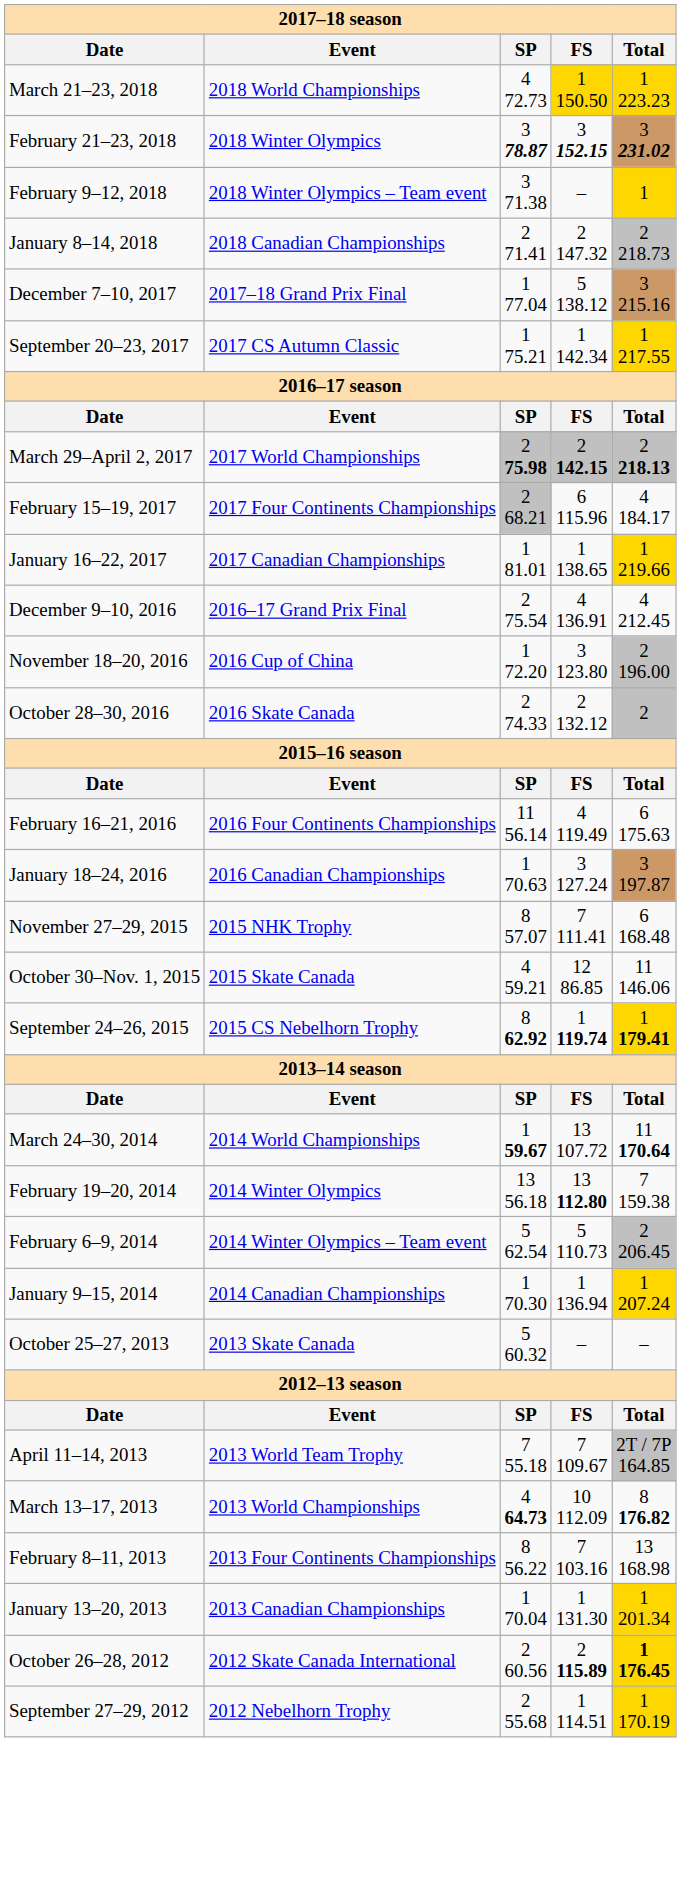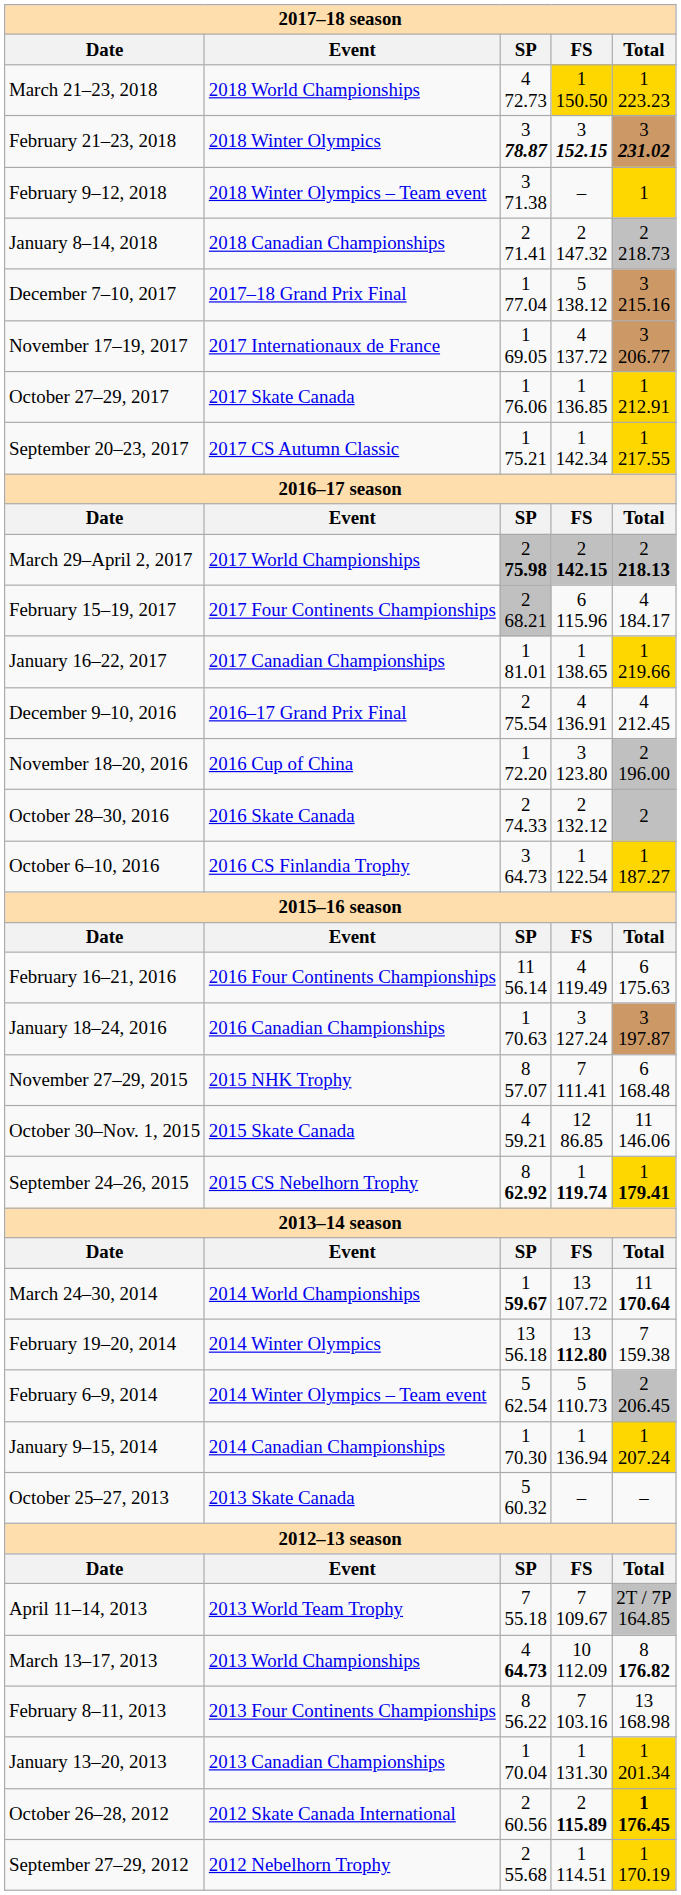+ row: November 17–19, 2017 | 2017 Internationaux de France | 1 69.05 | 4 137.72 | 3 206.77
+ row: October 27–29, 2017 | 2017 Skate Canada | 1 76.06 | 1 136.85 | 1 212.91
+ row: October 6–10, 2016 | 2016 CS Finlandia Trophy | 3 64.73 | 1 122.54 | 1 187.27
